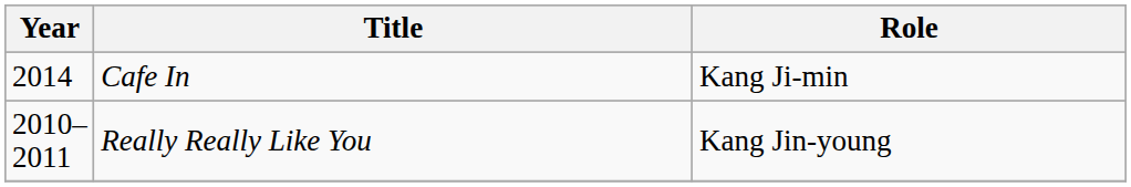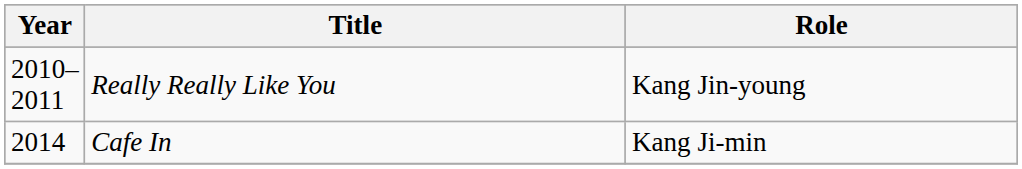rows swapped: Really Really Like You <-> Cafe In
